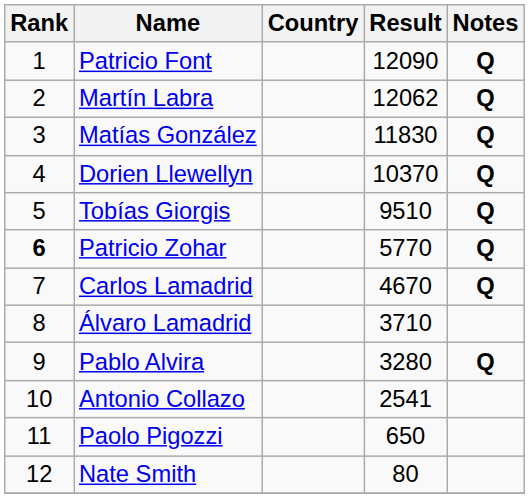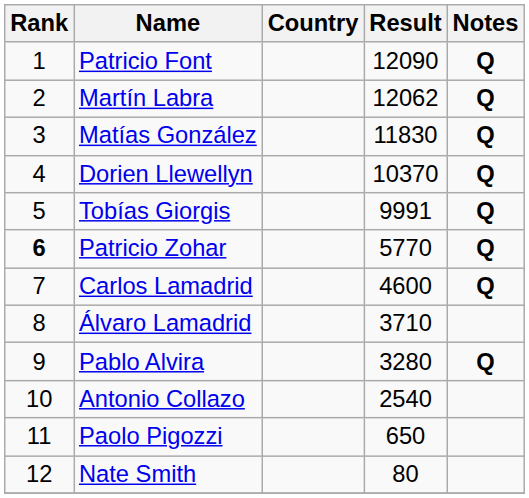Tobías Giorgis | Result: 9510 -> 9991
Carlos Lamadrid | Result: 4670 -> 4600
Antonio Collazo | Result: 2541 -> 2540
